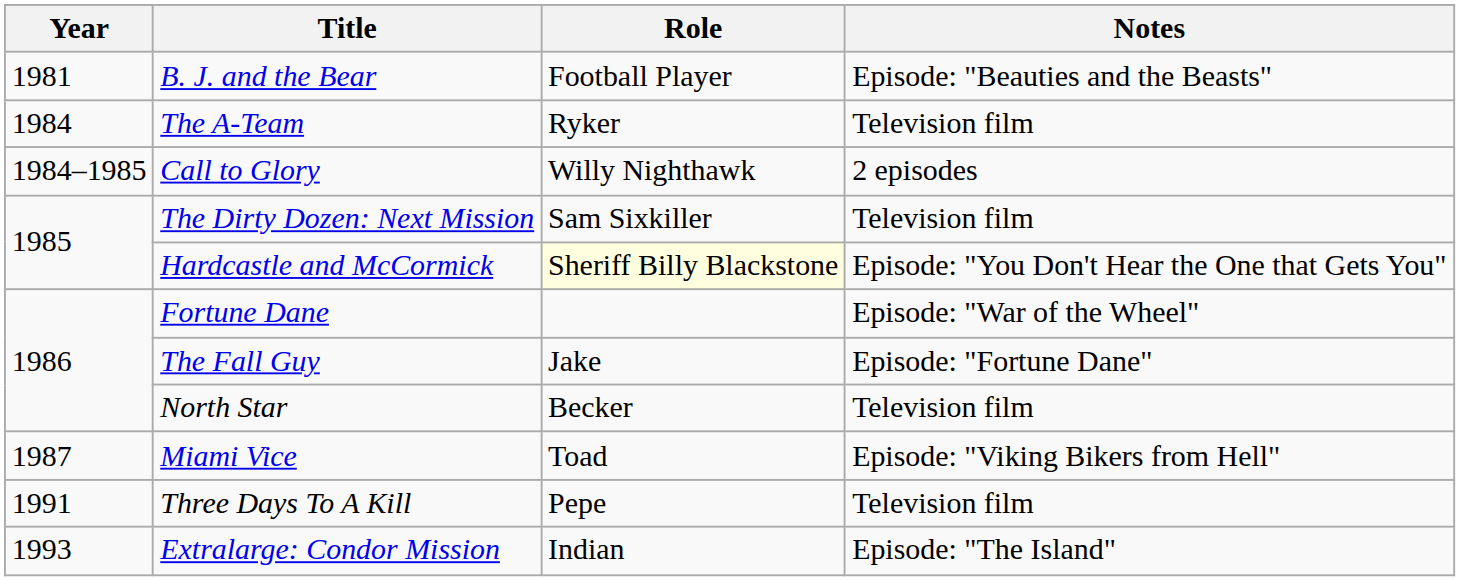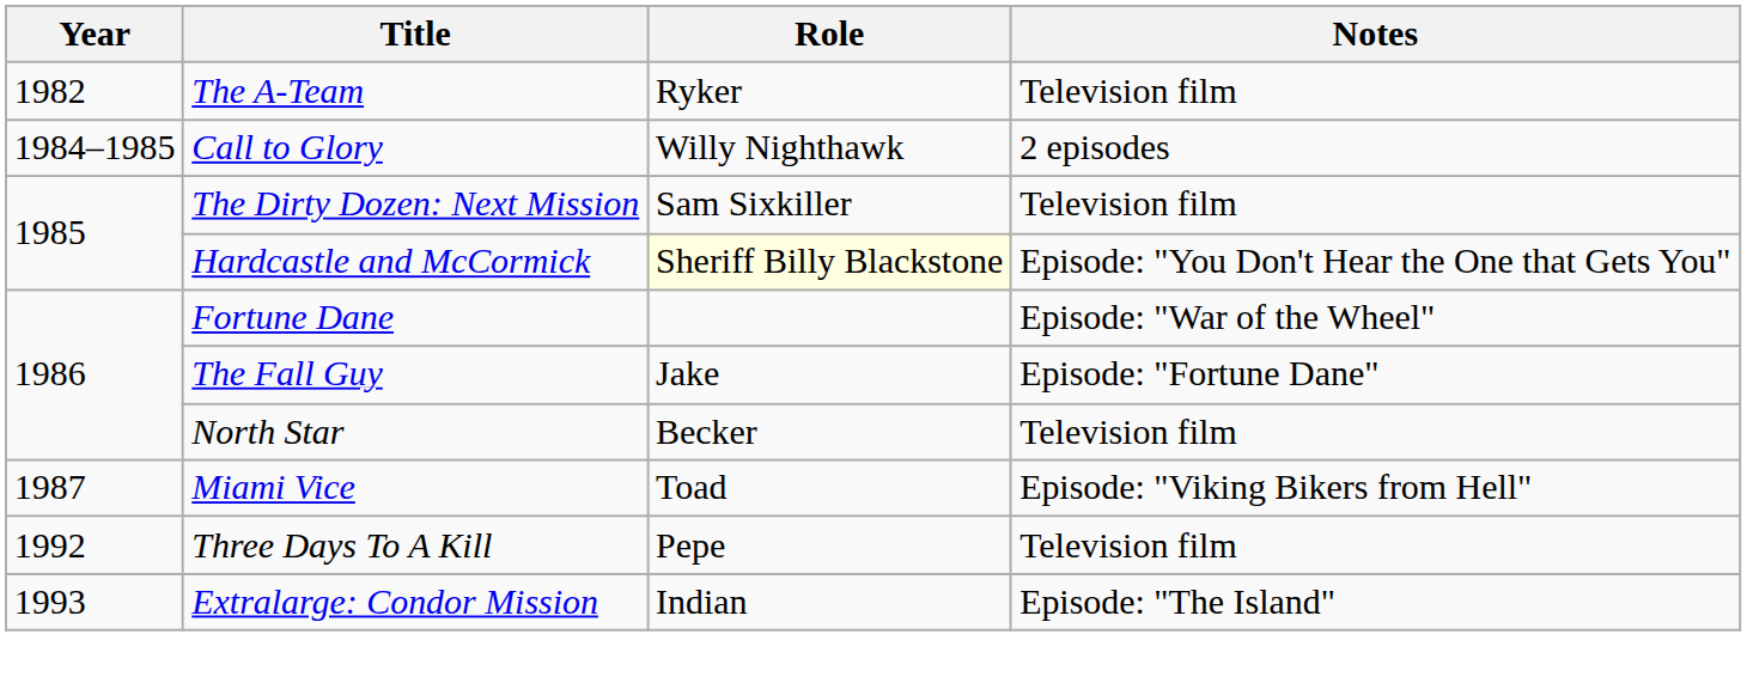- row: 1981 | B. J. and the Bear | Football Player | Episode: "Beauties and the Beasts"
The A-Team | Year: 1984 -> 1982
Three Days To A Kill | Year: 1991 -> 1992
